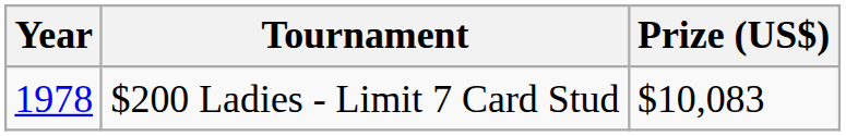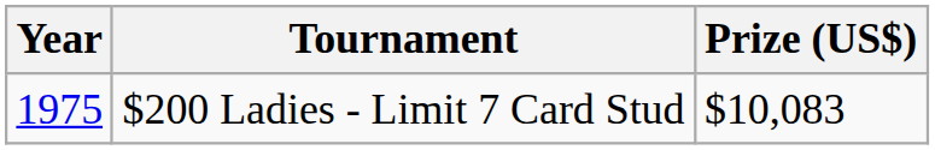$200 Ladies - Limit 7 Card Stud | Year: 1978 -> 1975
